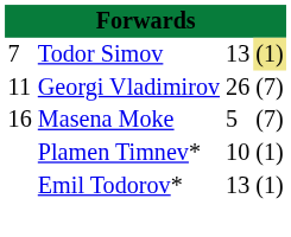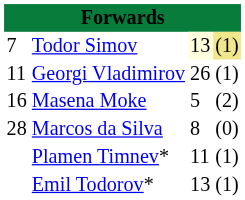Todor Simov | column 3: no background -> lightyellow background
Georgi Vladimirov | column 4: (7) -> (1)
Masena Moke | column 4: (7) -> (2)
+ row: 28 | Marcos da Silva | 8 | (0)
Plamen Timnev* | column 3: 10 -> 11
